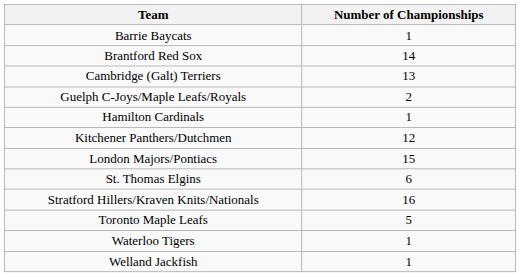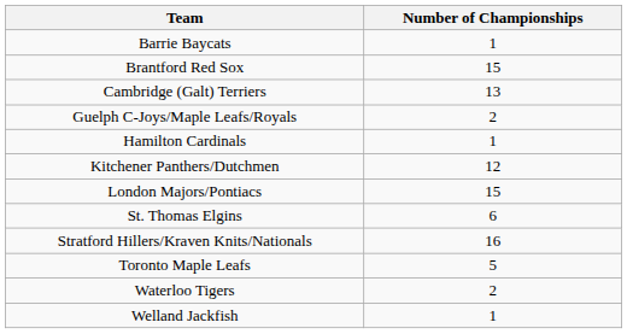Brantford Red Sox | Number of Championships: 14 -> 15
Waterloo Tigers | Number of Championships: 1 -> 2
